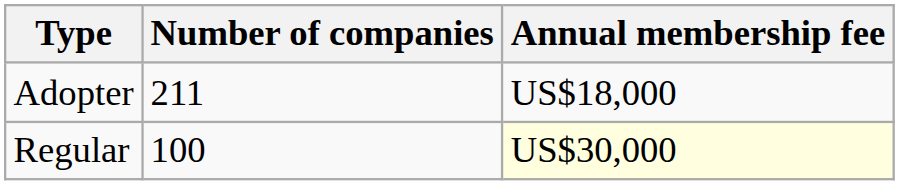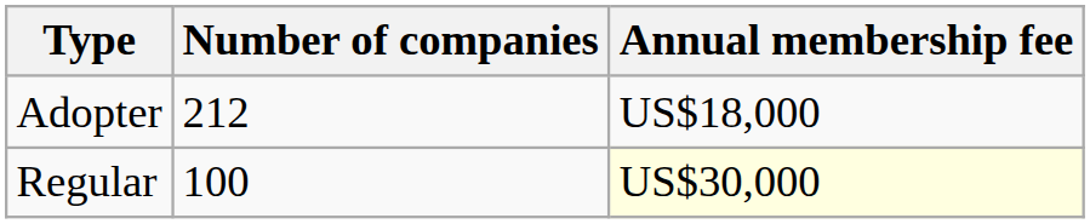Adopter | Number of companies: 211 -> 212
